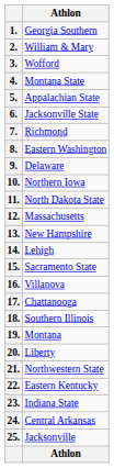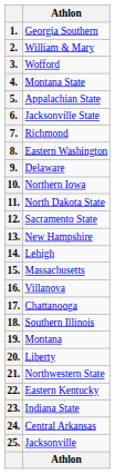12. | Athlon: Massachusetts -> Sacramento State
15. | Athlon: Sacramento State -> Massachusetts
